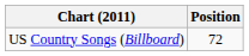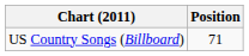US Country Songs (Billboard) | Position: 72 -> 71
